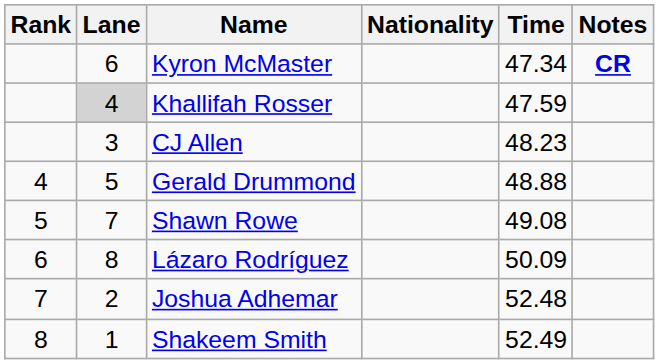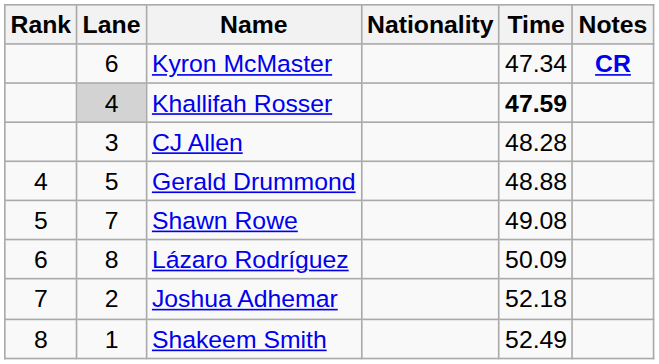Khallifah Rosser | Time: normal -> bold
CJ Allen | Time: 48.23 -> 48.28
Joshua Adhemar | Time: 52.48 -> 52.18
